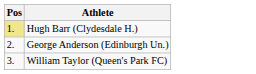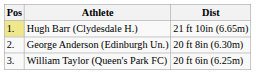+ column: Dist | 21 ft 10in (6.65m) | 20 ft 8in (6.30m) | 20 ft 6in (6.25m)
